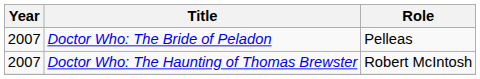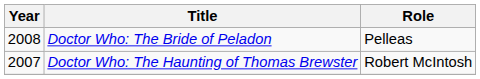Doctor Who: The Bride of Peladon | Year: 2007 -> 2008
